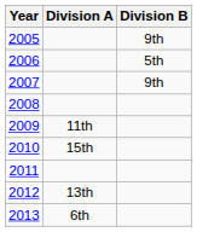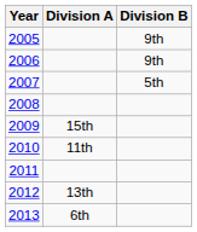2006 | Division B: 5th -> 9th
2007 | Division B: 9th -> 5th
2009 | Division A: 11th -> 15th
2010 | Division A: 15th -> 11th
